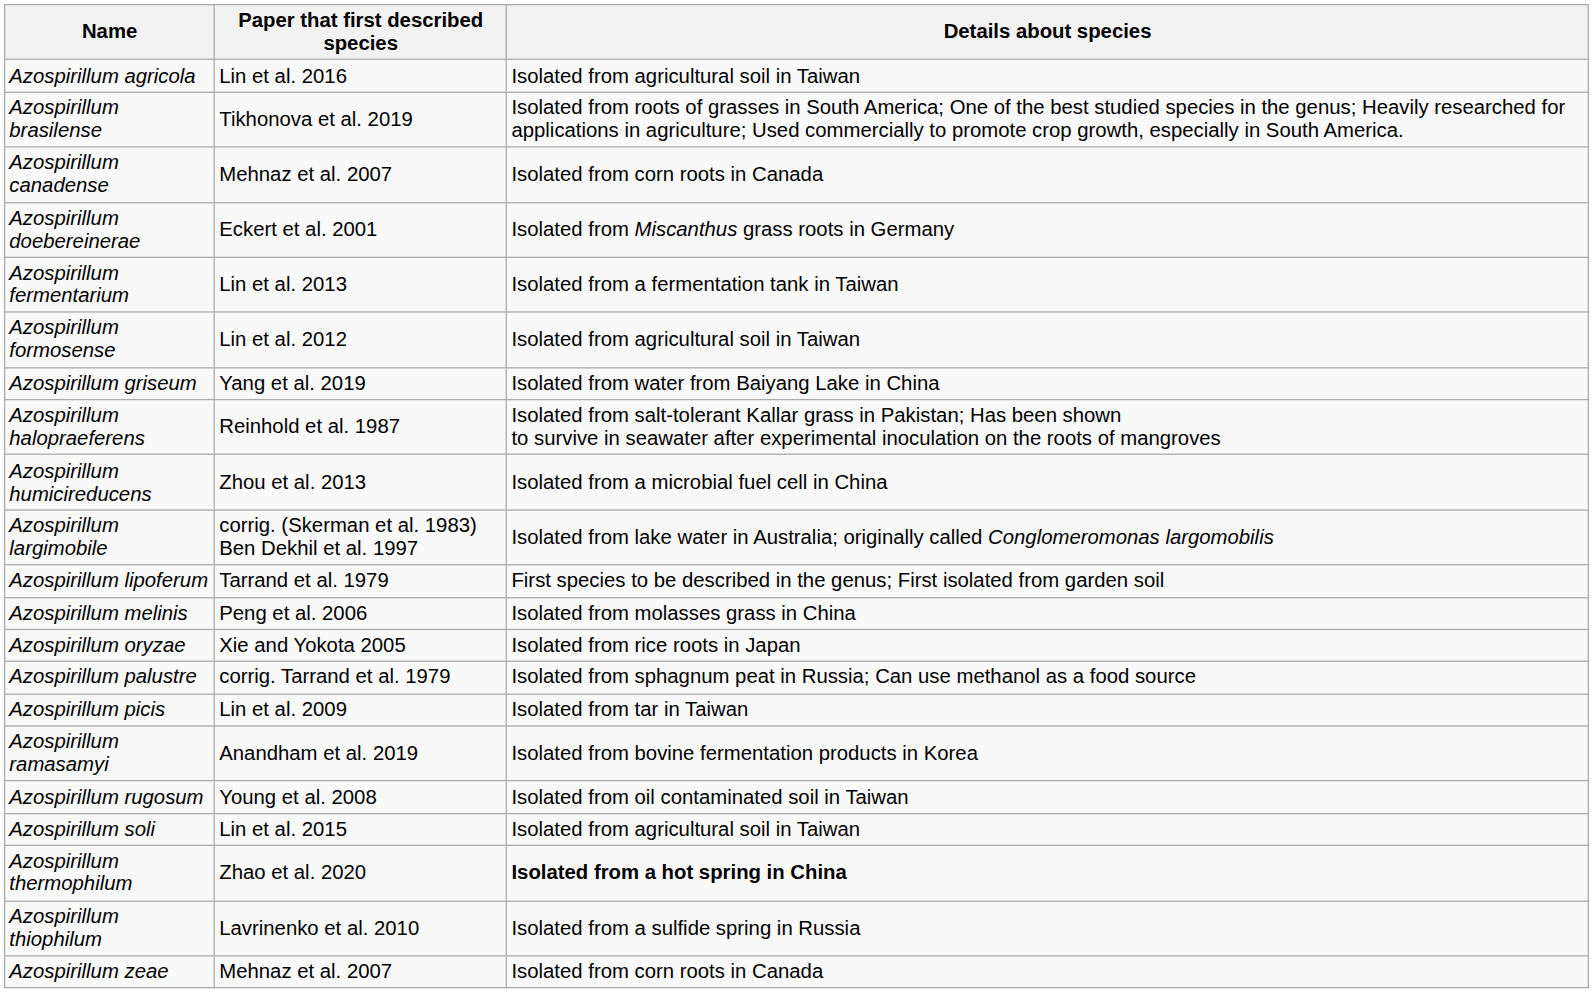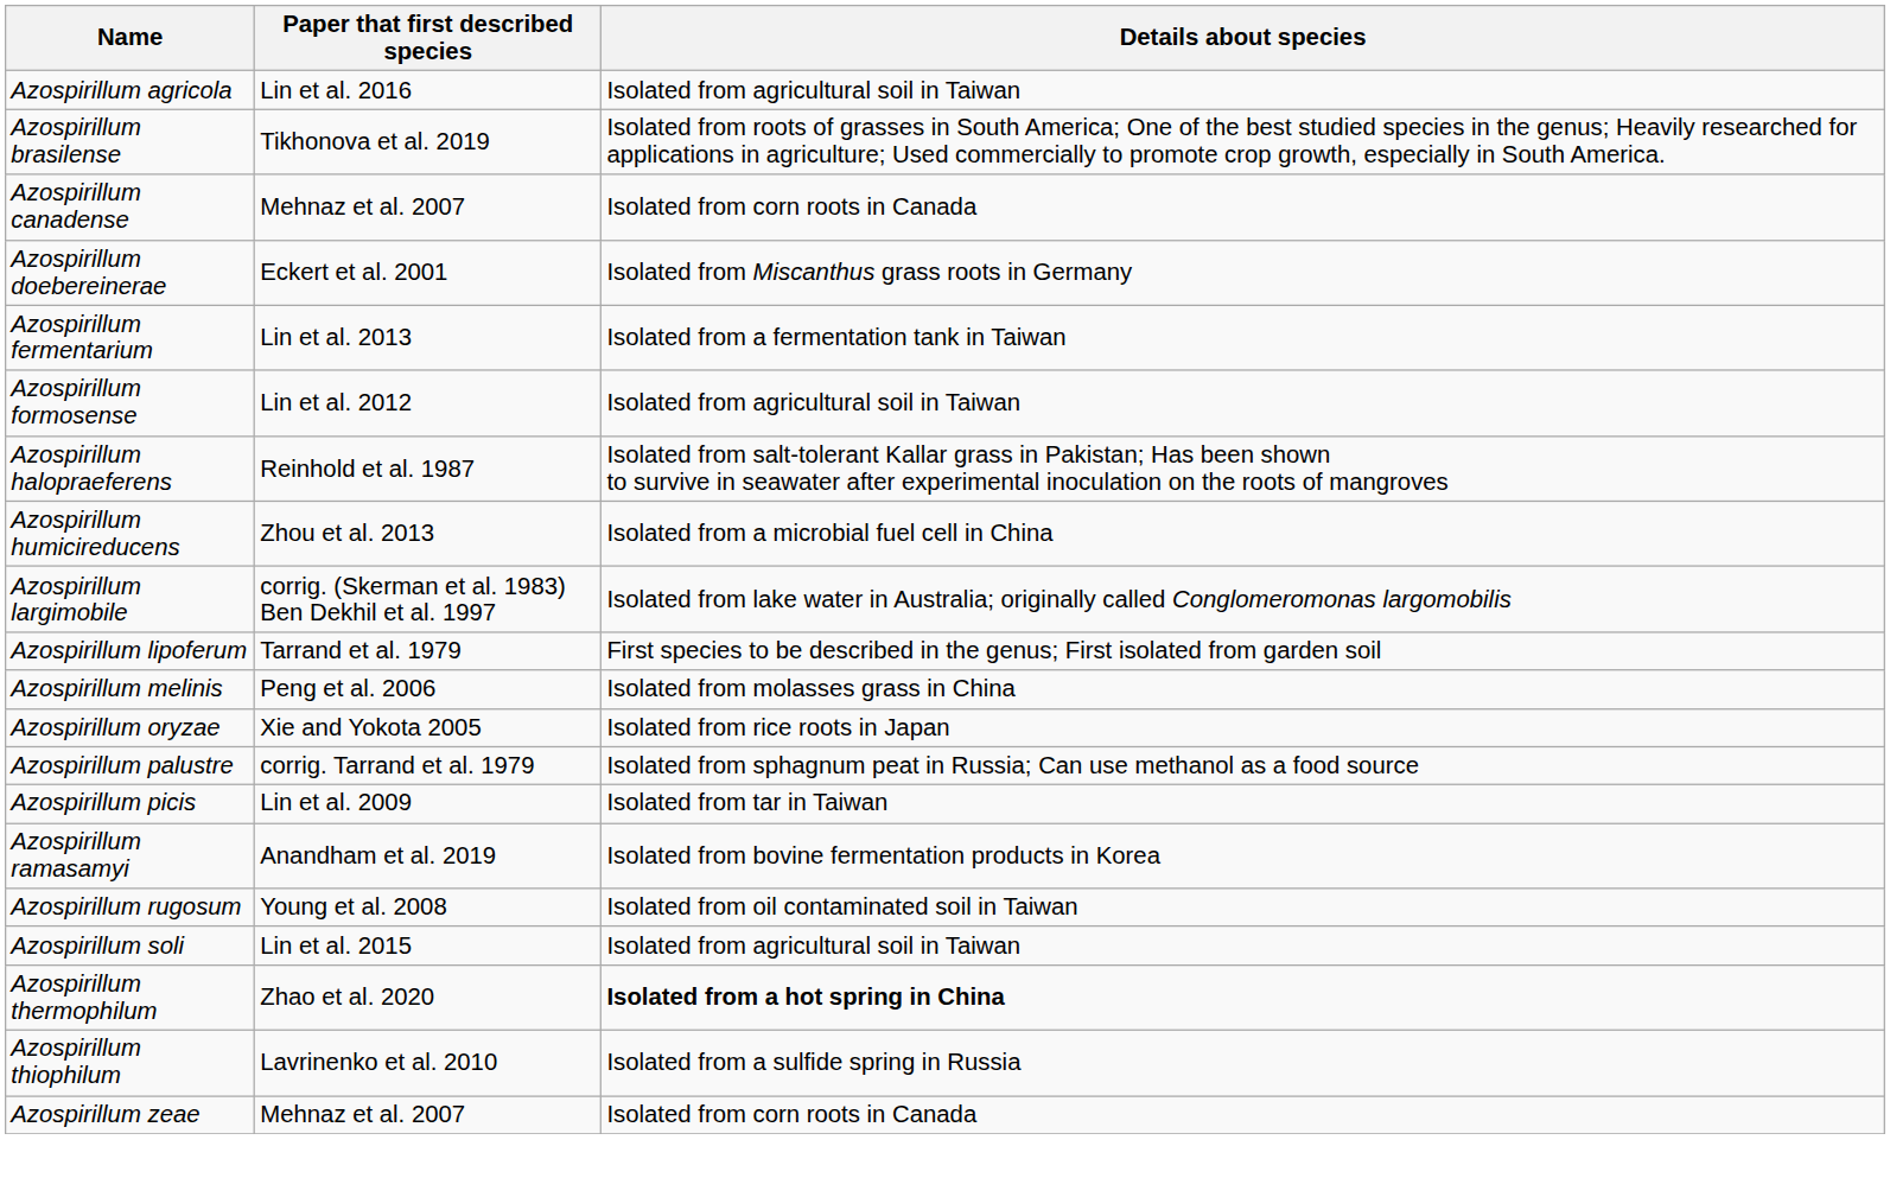- row: Azospirillum griseum | Yang et al. 2019 | Isolated from water from Baiyang Lake in China
